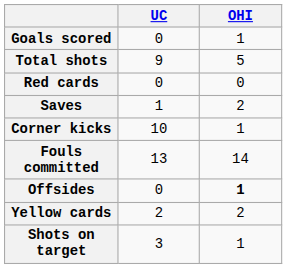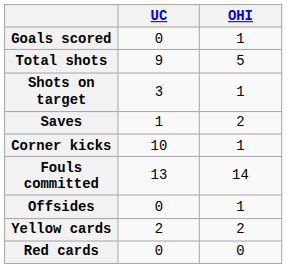rows swapped: Shots on target <-> Red cards
Offsides | OHI: bold -> normal
